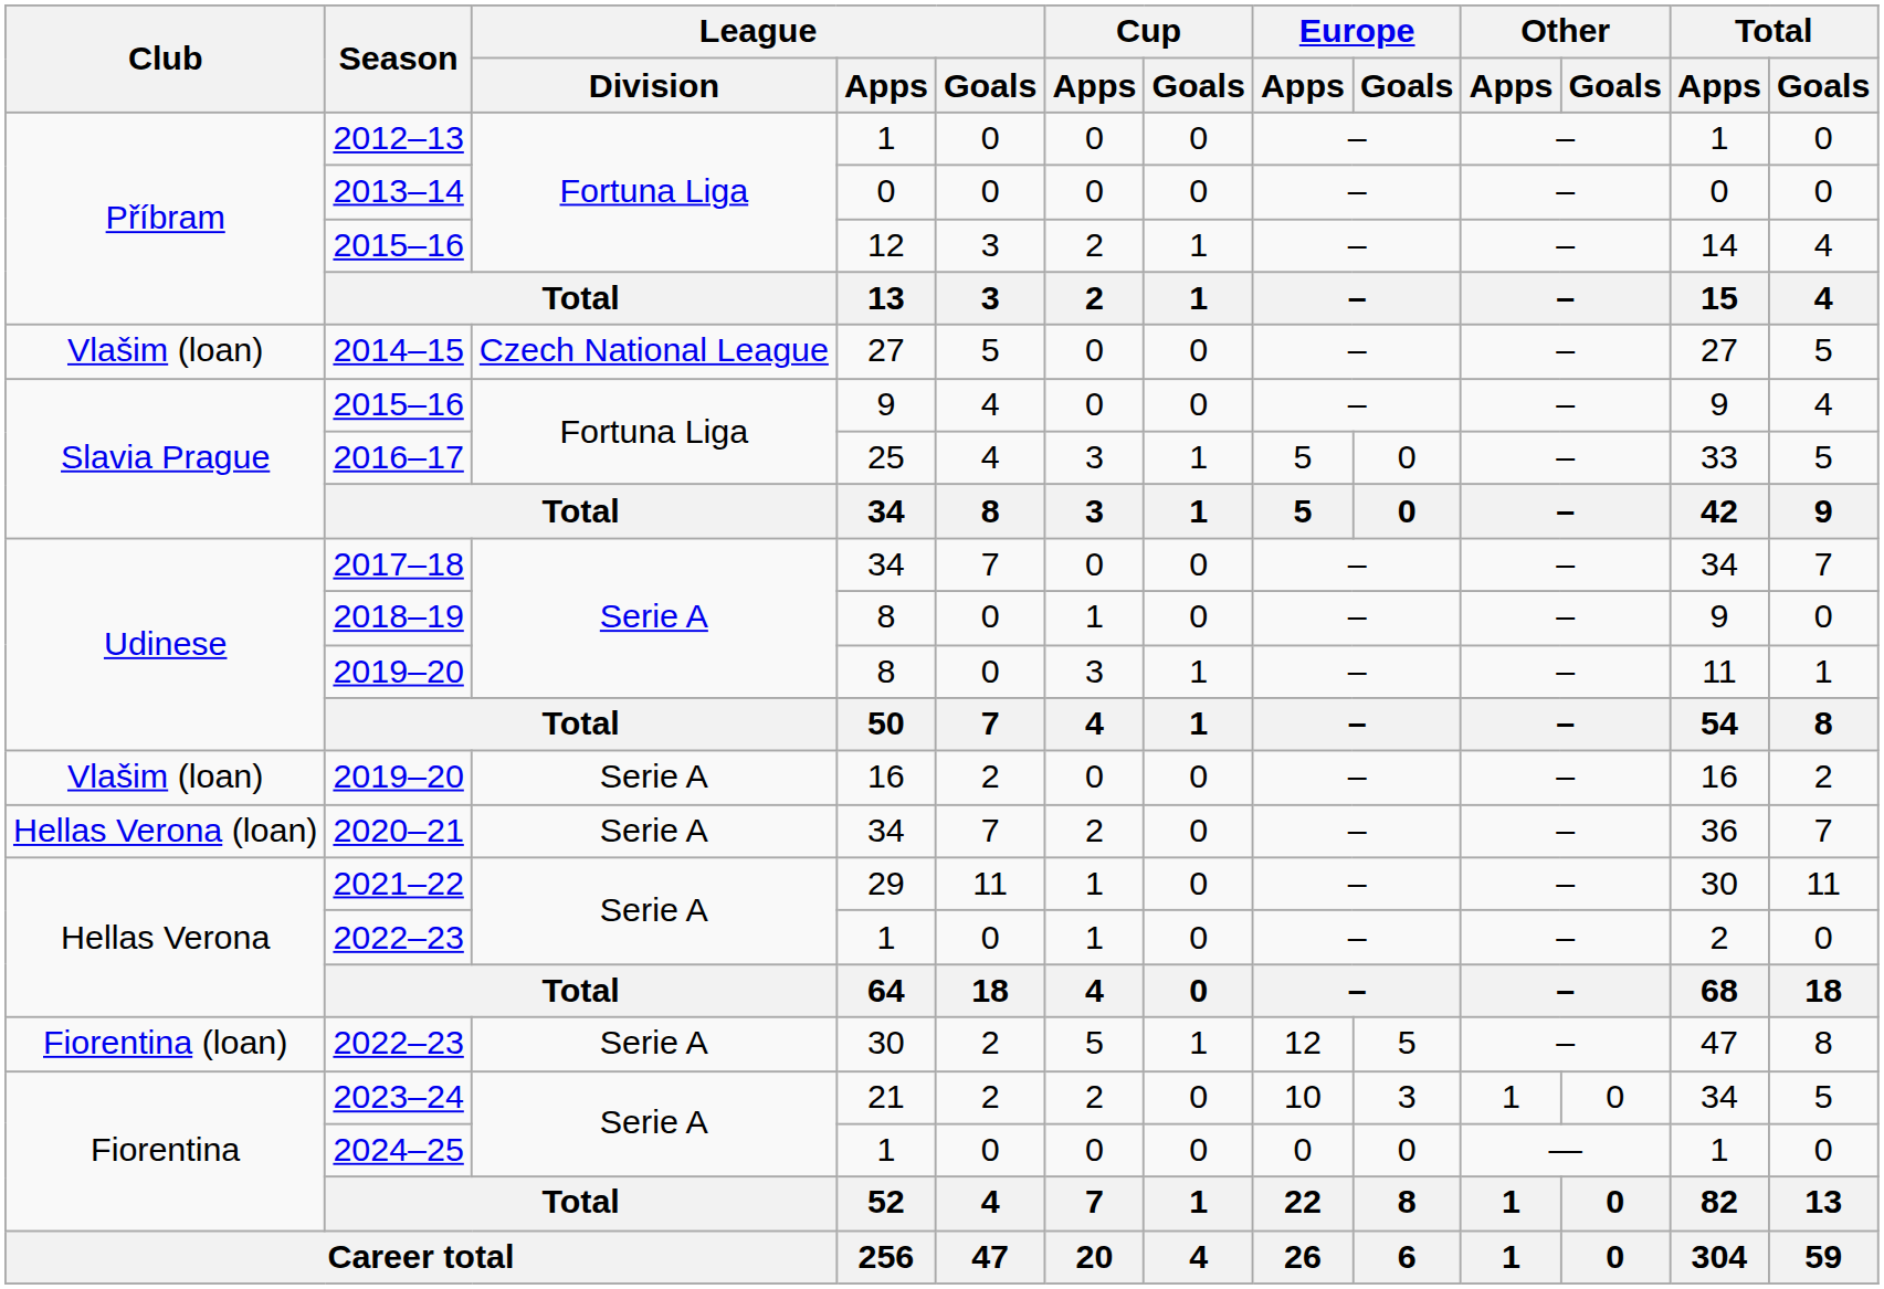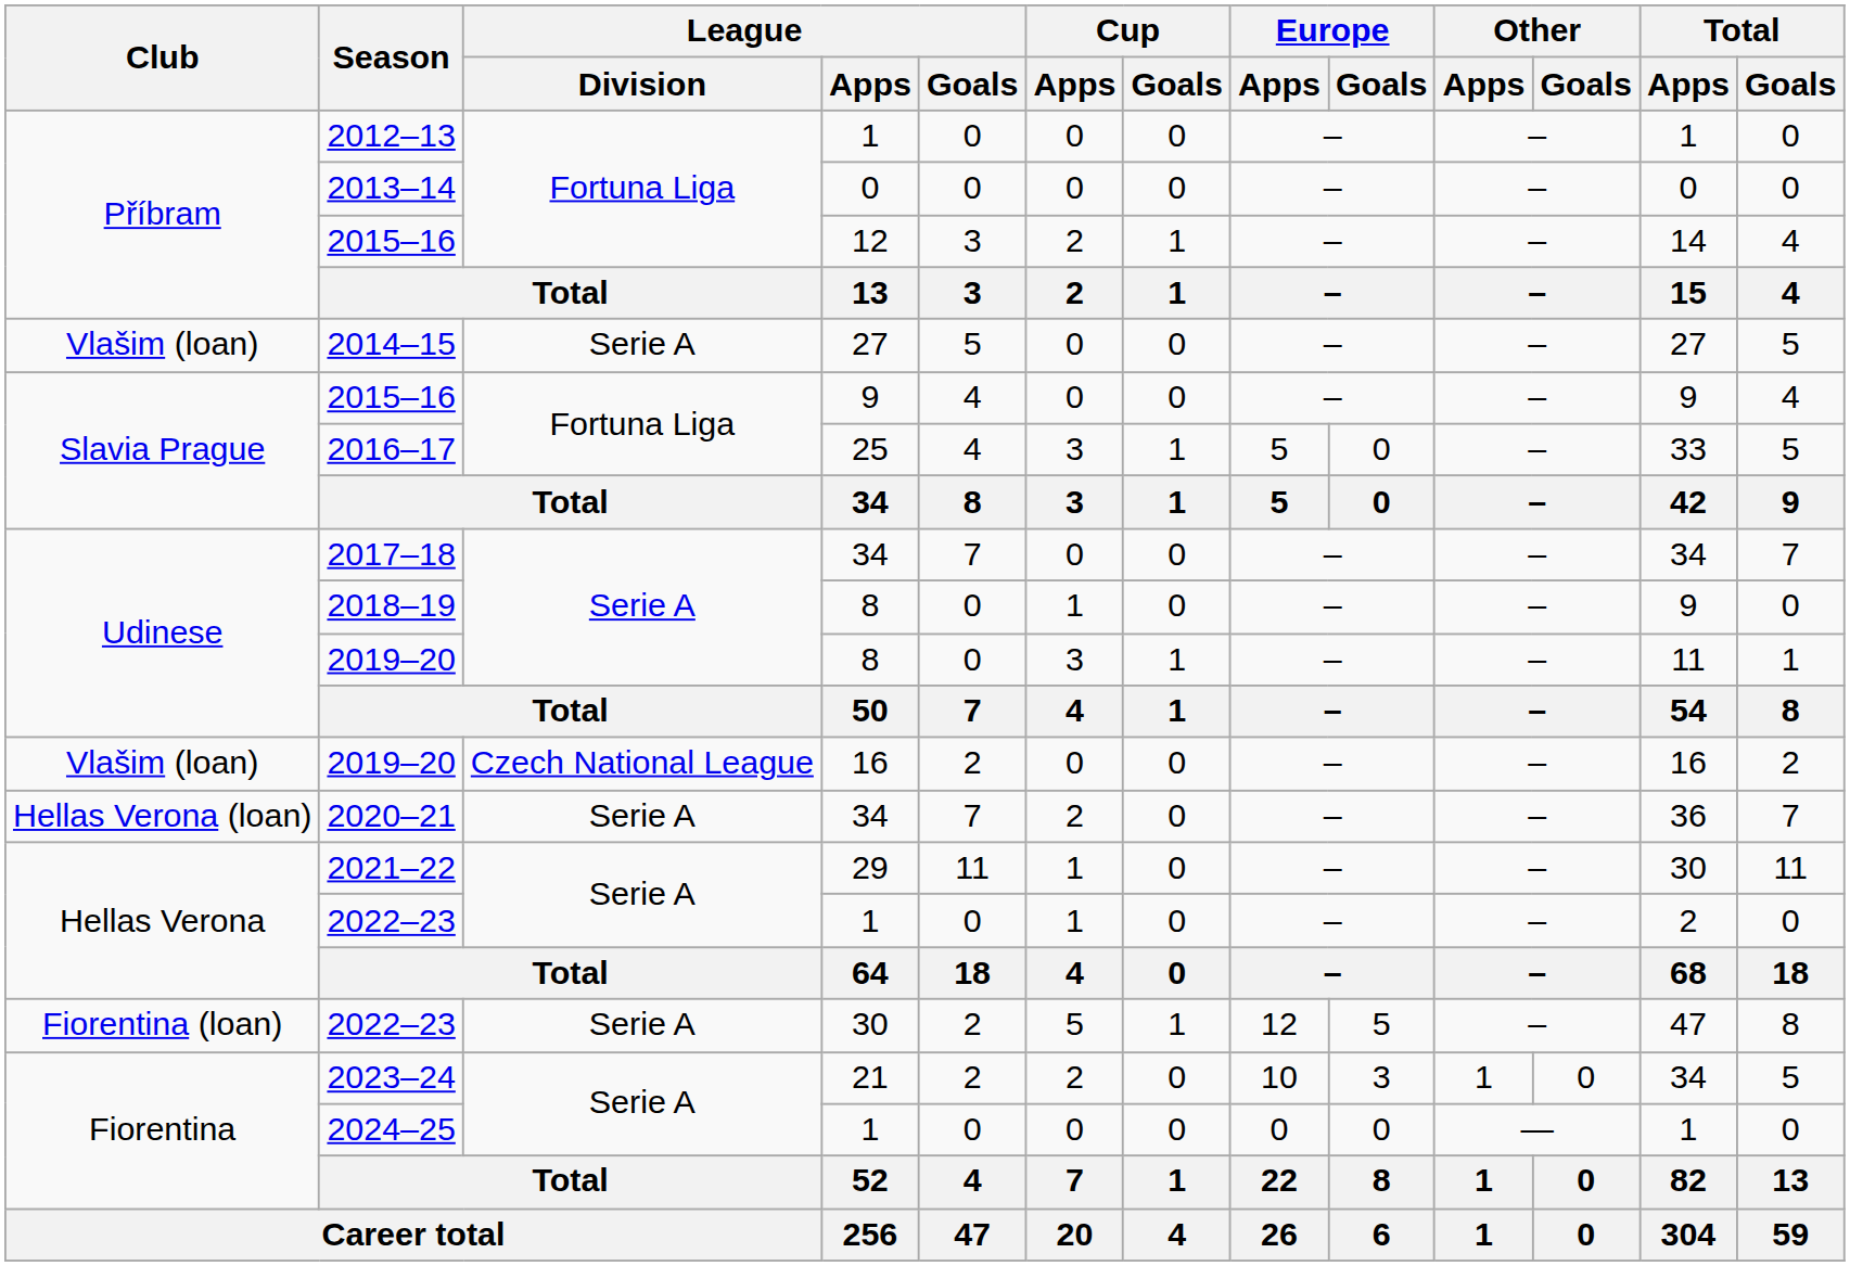2014–15 | League / Division: Czech National League -> Serie A
2019–20 / 16 | League / Division: Serie A -> Czech National League
